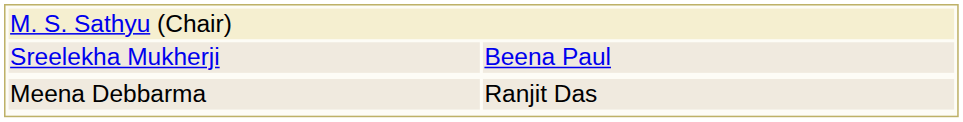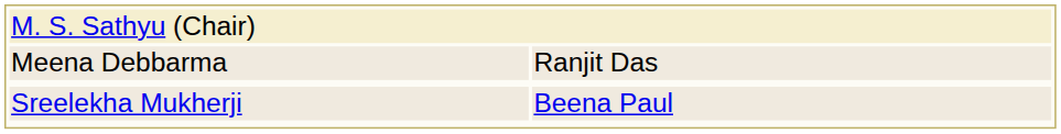rows swapped: Meena Debbarma <-> Sreelekha Mukherji
